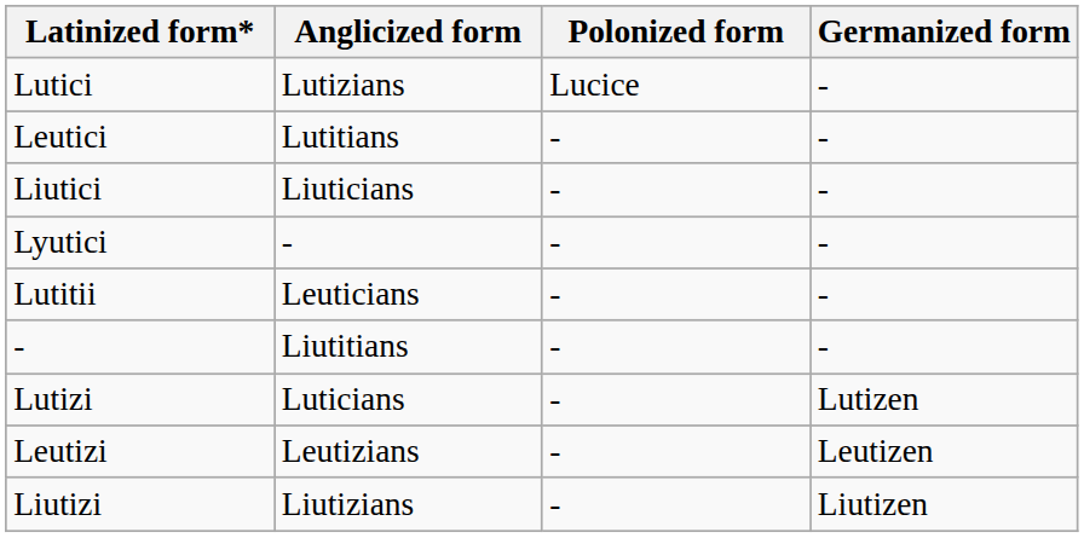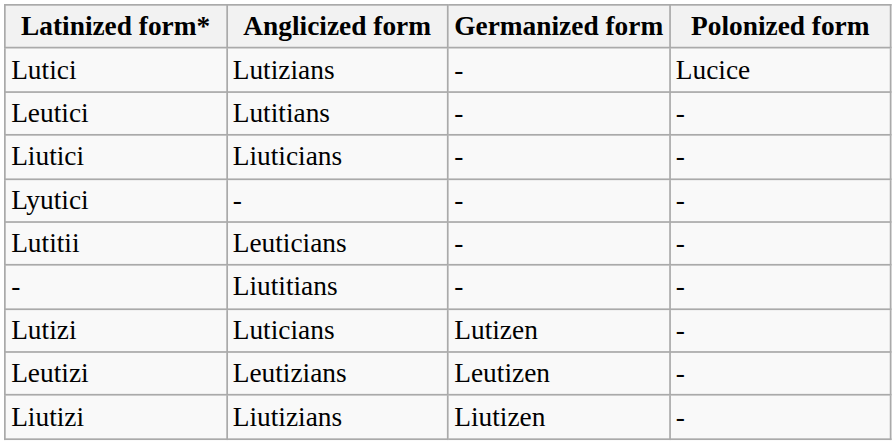columns swapped: Germanized form <-> Polonized form
